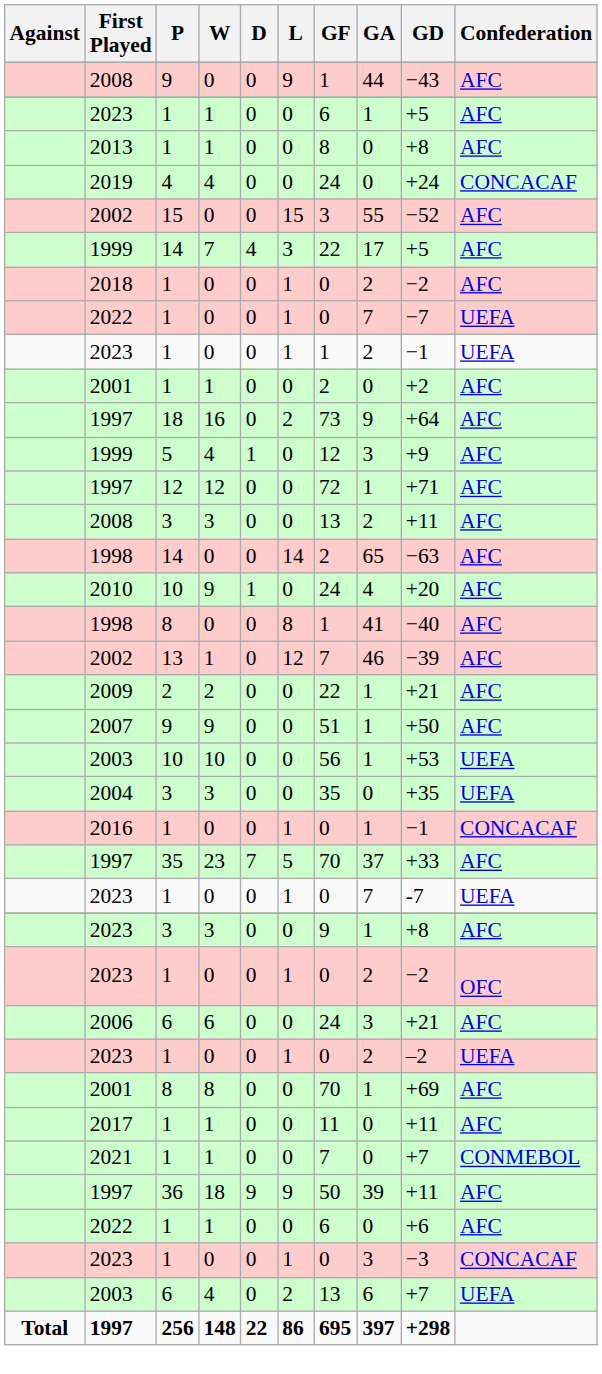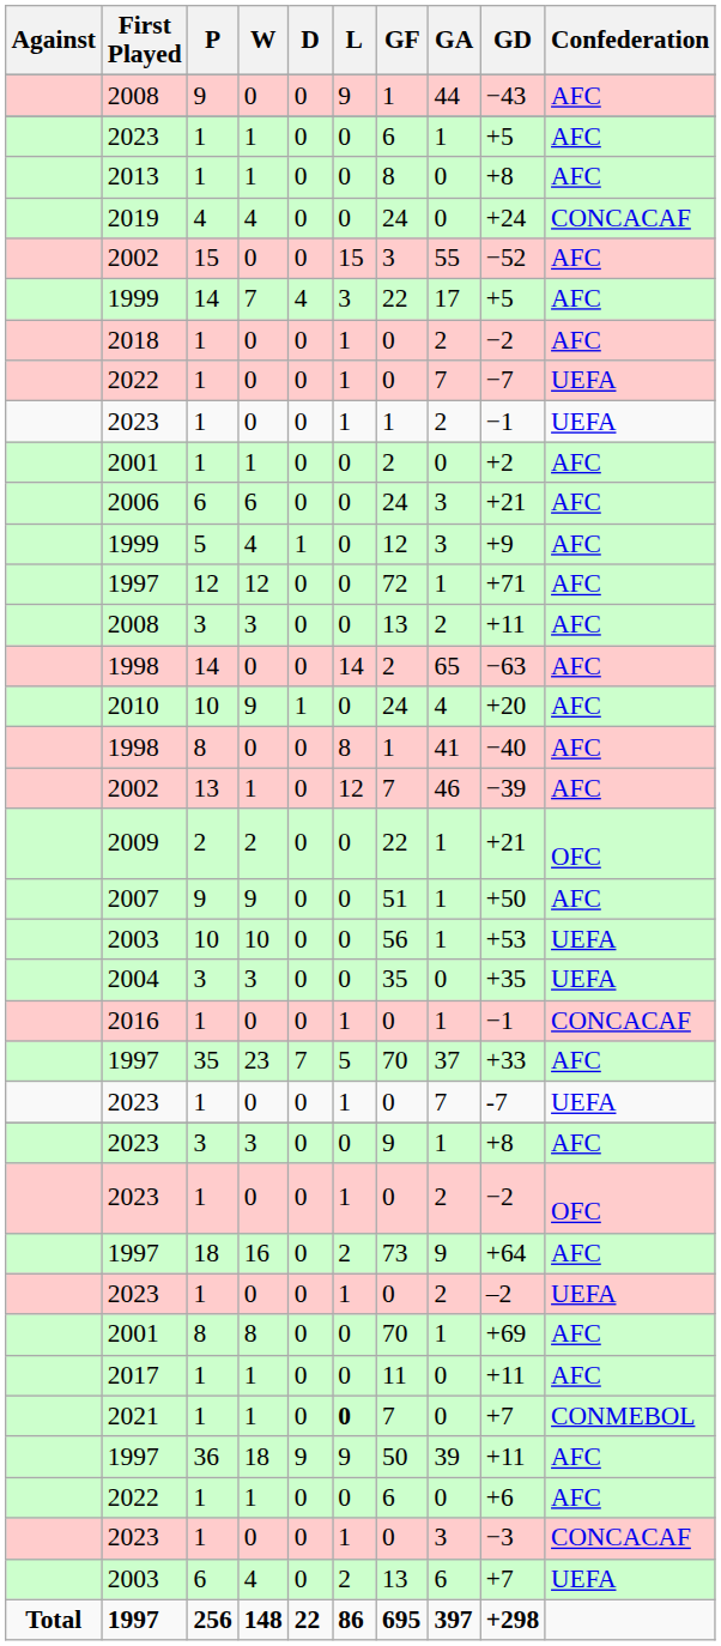rows swapped: 2006 <-> 1997 / 16
2009 | Confederation: AFC -> OFC
2021 | L: normal -> bold
